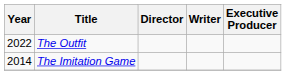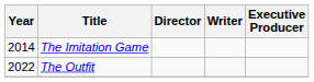rows swapped: The Imitation Game <-> The Outfit
